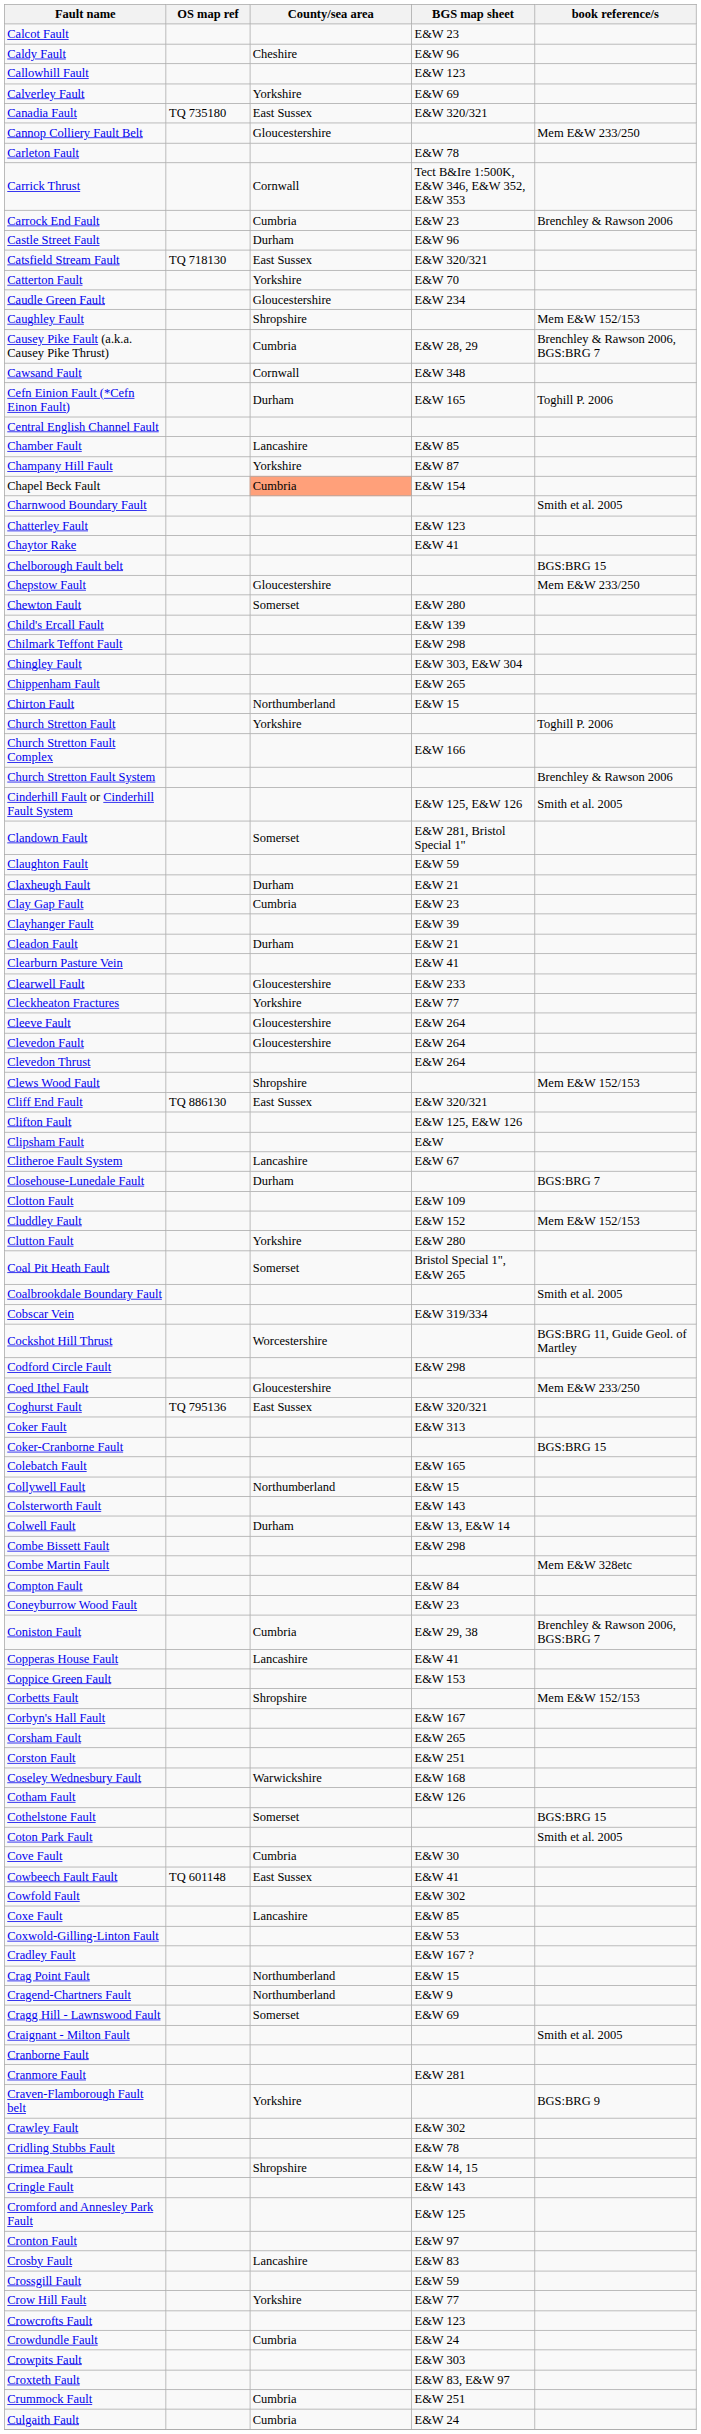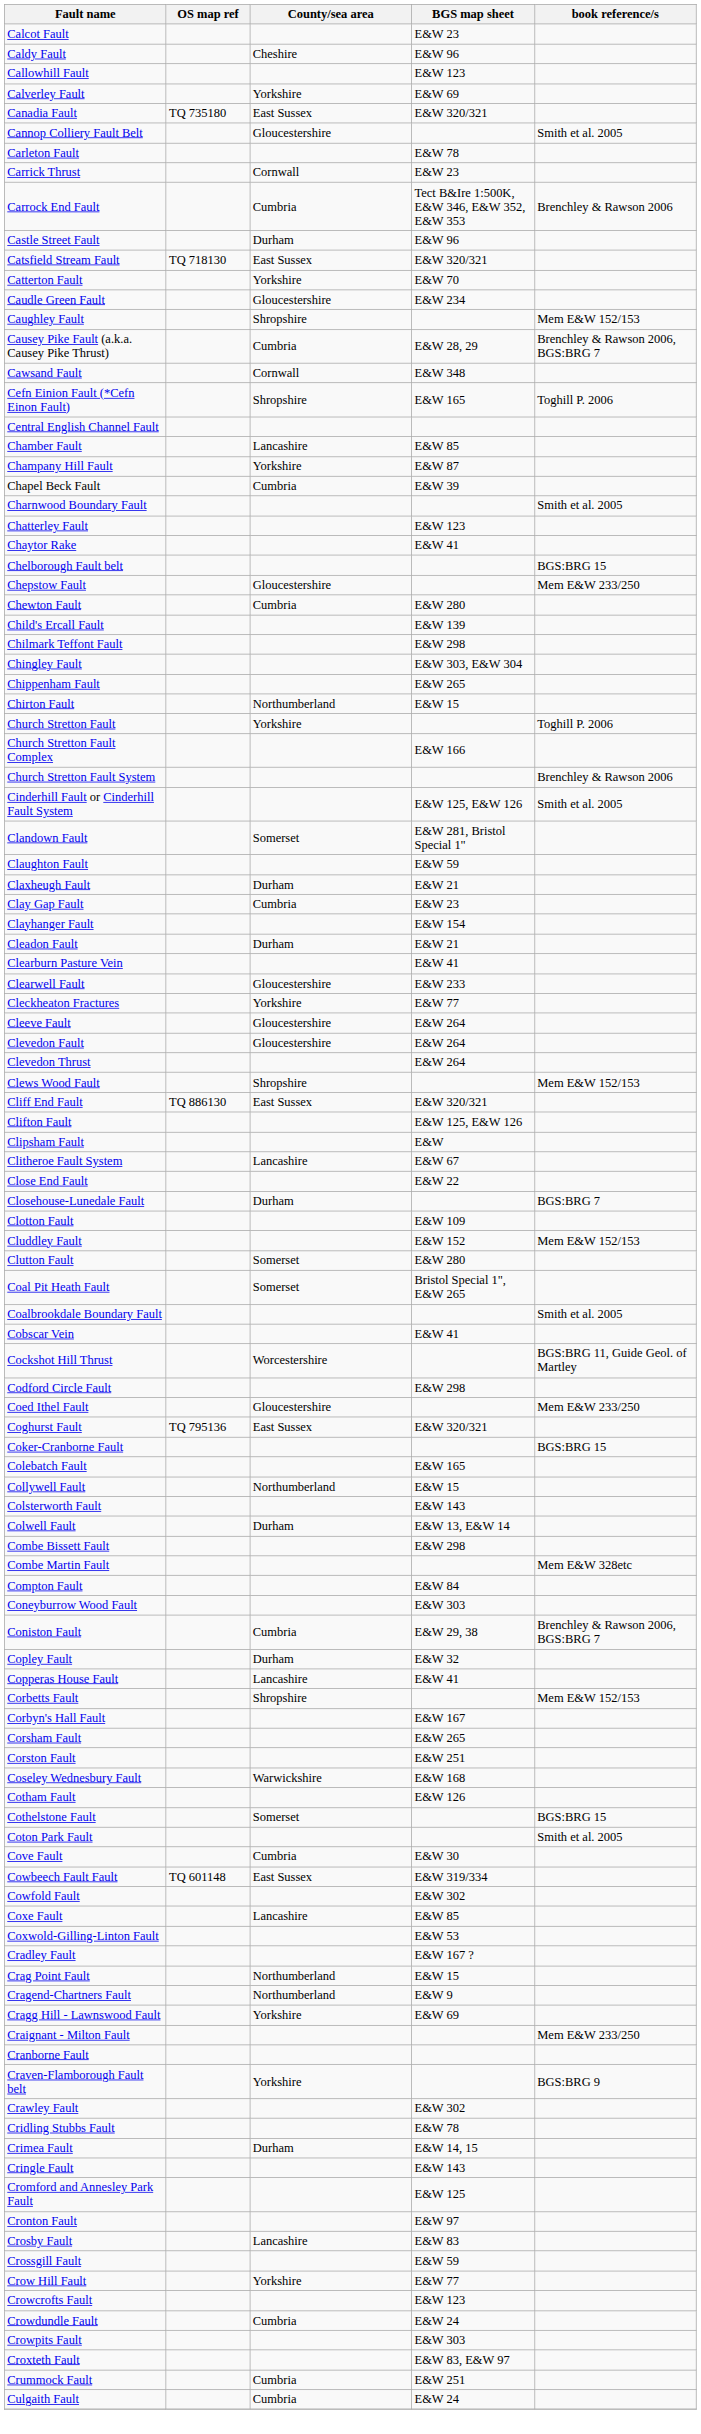Cannop Colliery Fault Belt | book reference/s: Mem E&W 233/250 -> Smith et al. 2005
Carrick Thrust | BGS map sheet: Tect B&Ire 1:500K, E&W 346, E&W 352, E&W 353 -> E&W 23
Carrock End Fault | BGS map sheet: E&W 23 -> Tect B&Ire 1:500K, E&W 346, E&W 352, E&W 353
Cefn Einion Fault (*Cefn Einon Fault) | County/sea area: Durham -> Shropshire
Chapel Beck Fault | County/sea area: lightsalmon background -> no background
Chapel Beck Fault | BGS map sheet: E&W 154 -> E&W 39
Chewton Fault | County/sea area: Somerset -> Cumbria
Clayhanger Fault | BGS map sheet: E&W 39 -> E&W 154
+ row: Close End Fault | E&W 22
Clutton Fault | County/sea area: Yorkshire -> Somerset
Cobscar Vein | BGS map sheet: E&W 319/334 -> E&W 41
- row: Coker Fault | E&W 313
Coneyburrow Wood Fault | BGS map sheet: E&W 23 -> E&W 303
+ row: Copley Fault | Durham | E&W 32
- row: Coppice Green Fault | E&W 153
Cowbeech Fault Fault | BGS map sheet: E&W 41 -> E&W 319/334
Cragg Hill - Lawnswood Fault | County/sea area: Somerset -> Yorkshire
Craignant - Milton Fault | book reference/s: Smith et al. 2005 -> Mem E&W 233/250
- row: Cranmore Fault | E&W 281
Crimea Fault | County/sea area: Shropshire -> Durham
